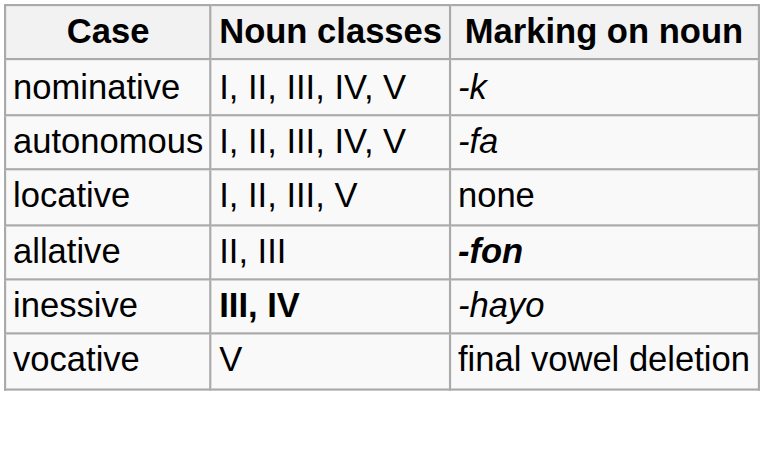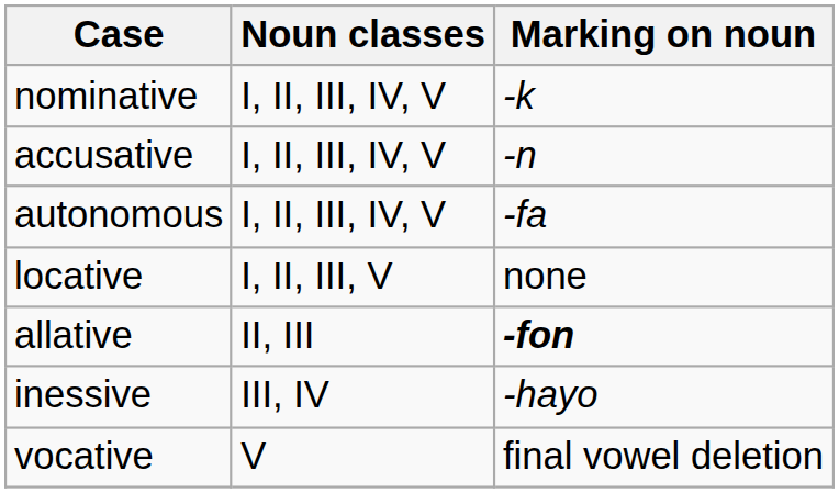+ row: accusative | I, II, III, IV, V | -n
inessive | Noun classes: bold -> normal
